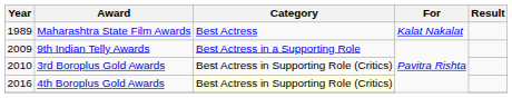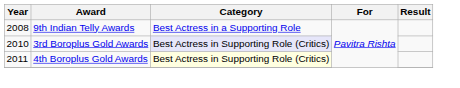- row: 1989 | Maharashtra State Film Awards | Best Actress | Kalat Nakalat
9th Indian Telly Awards | Year: 2009 -> 2008
3rd Boroplus Gold Awards | Category: no background -> lavender background
4th Boroplus Gold Awards | Year: 2016 -> 2011
